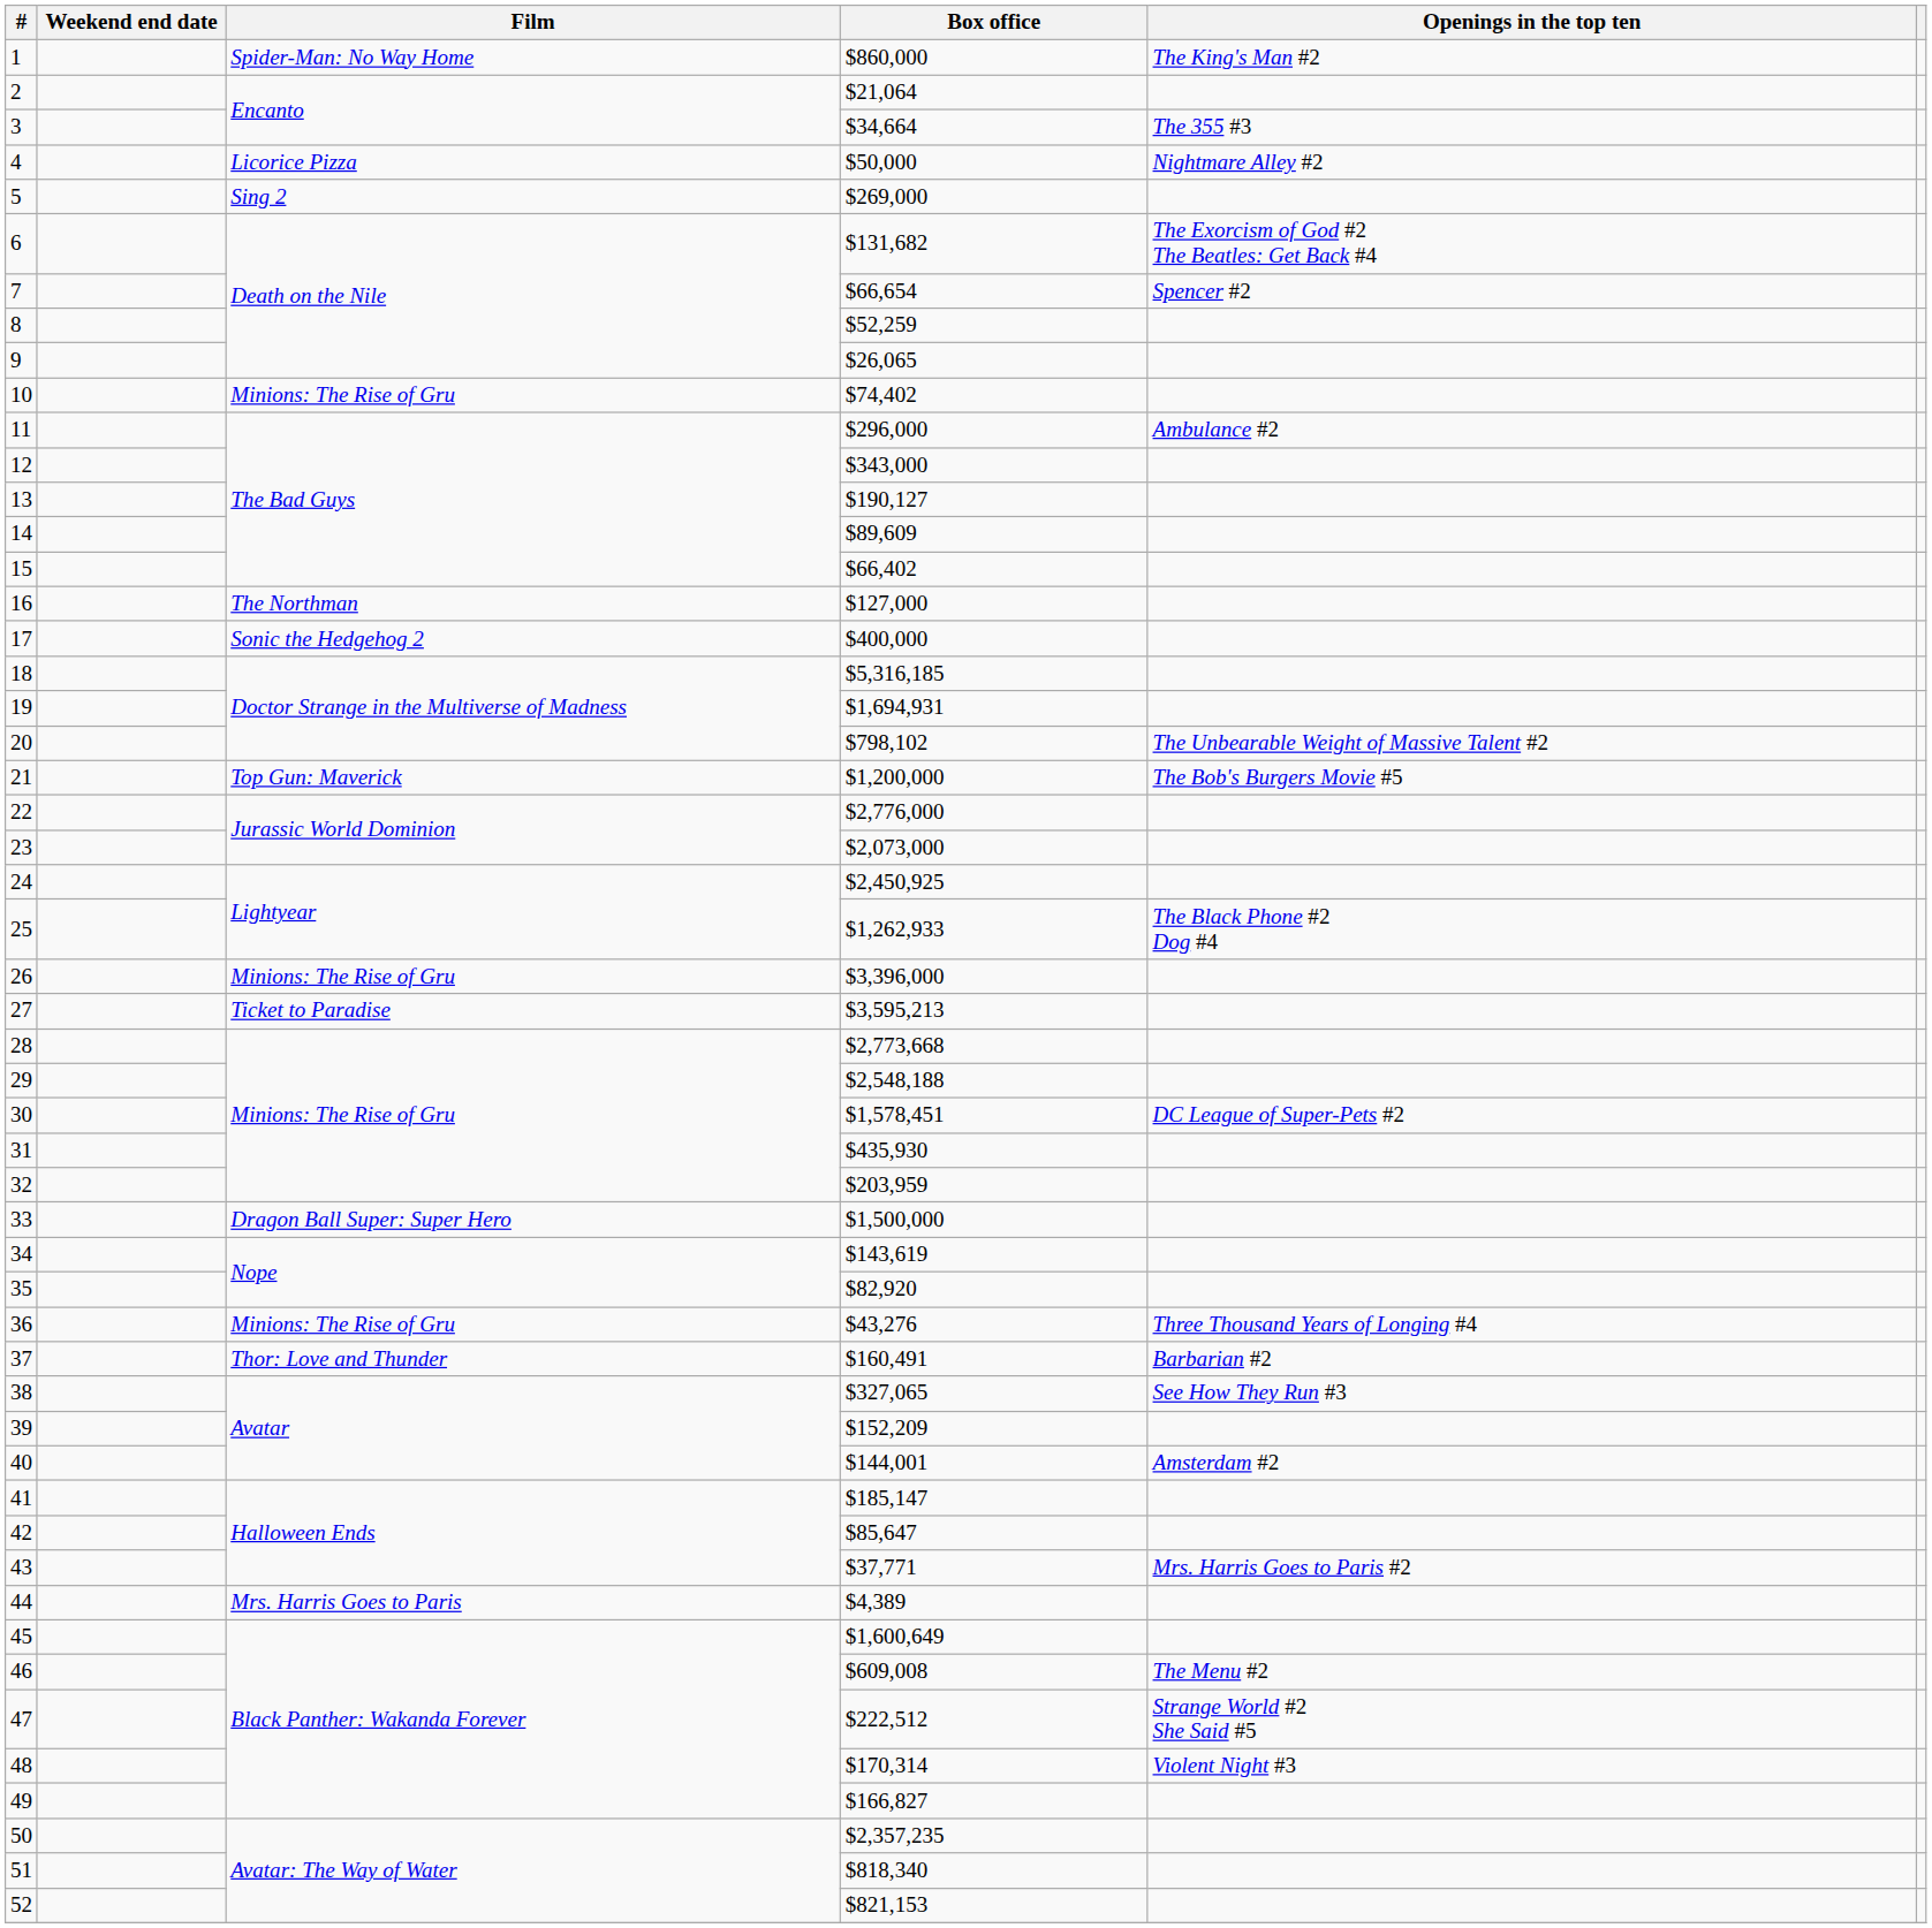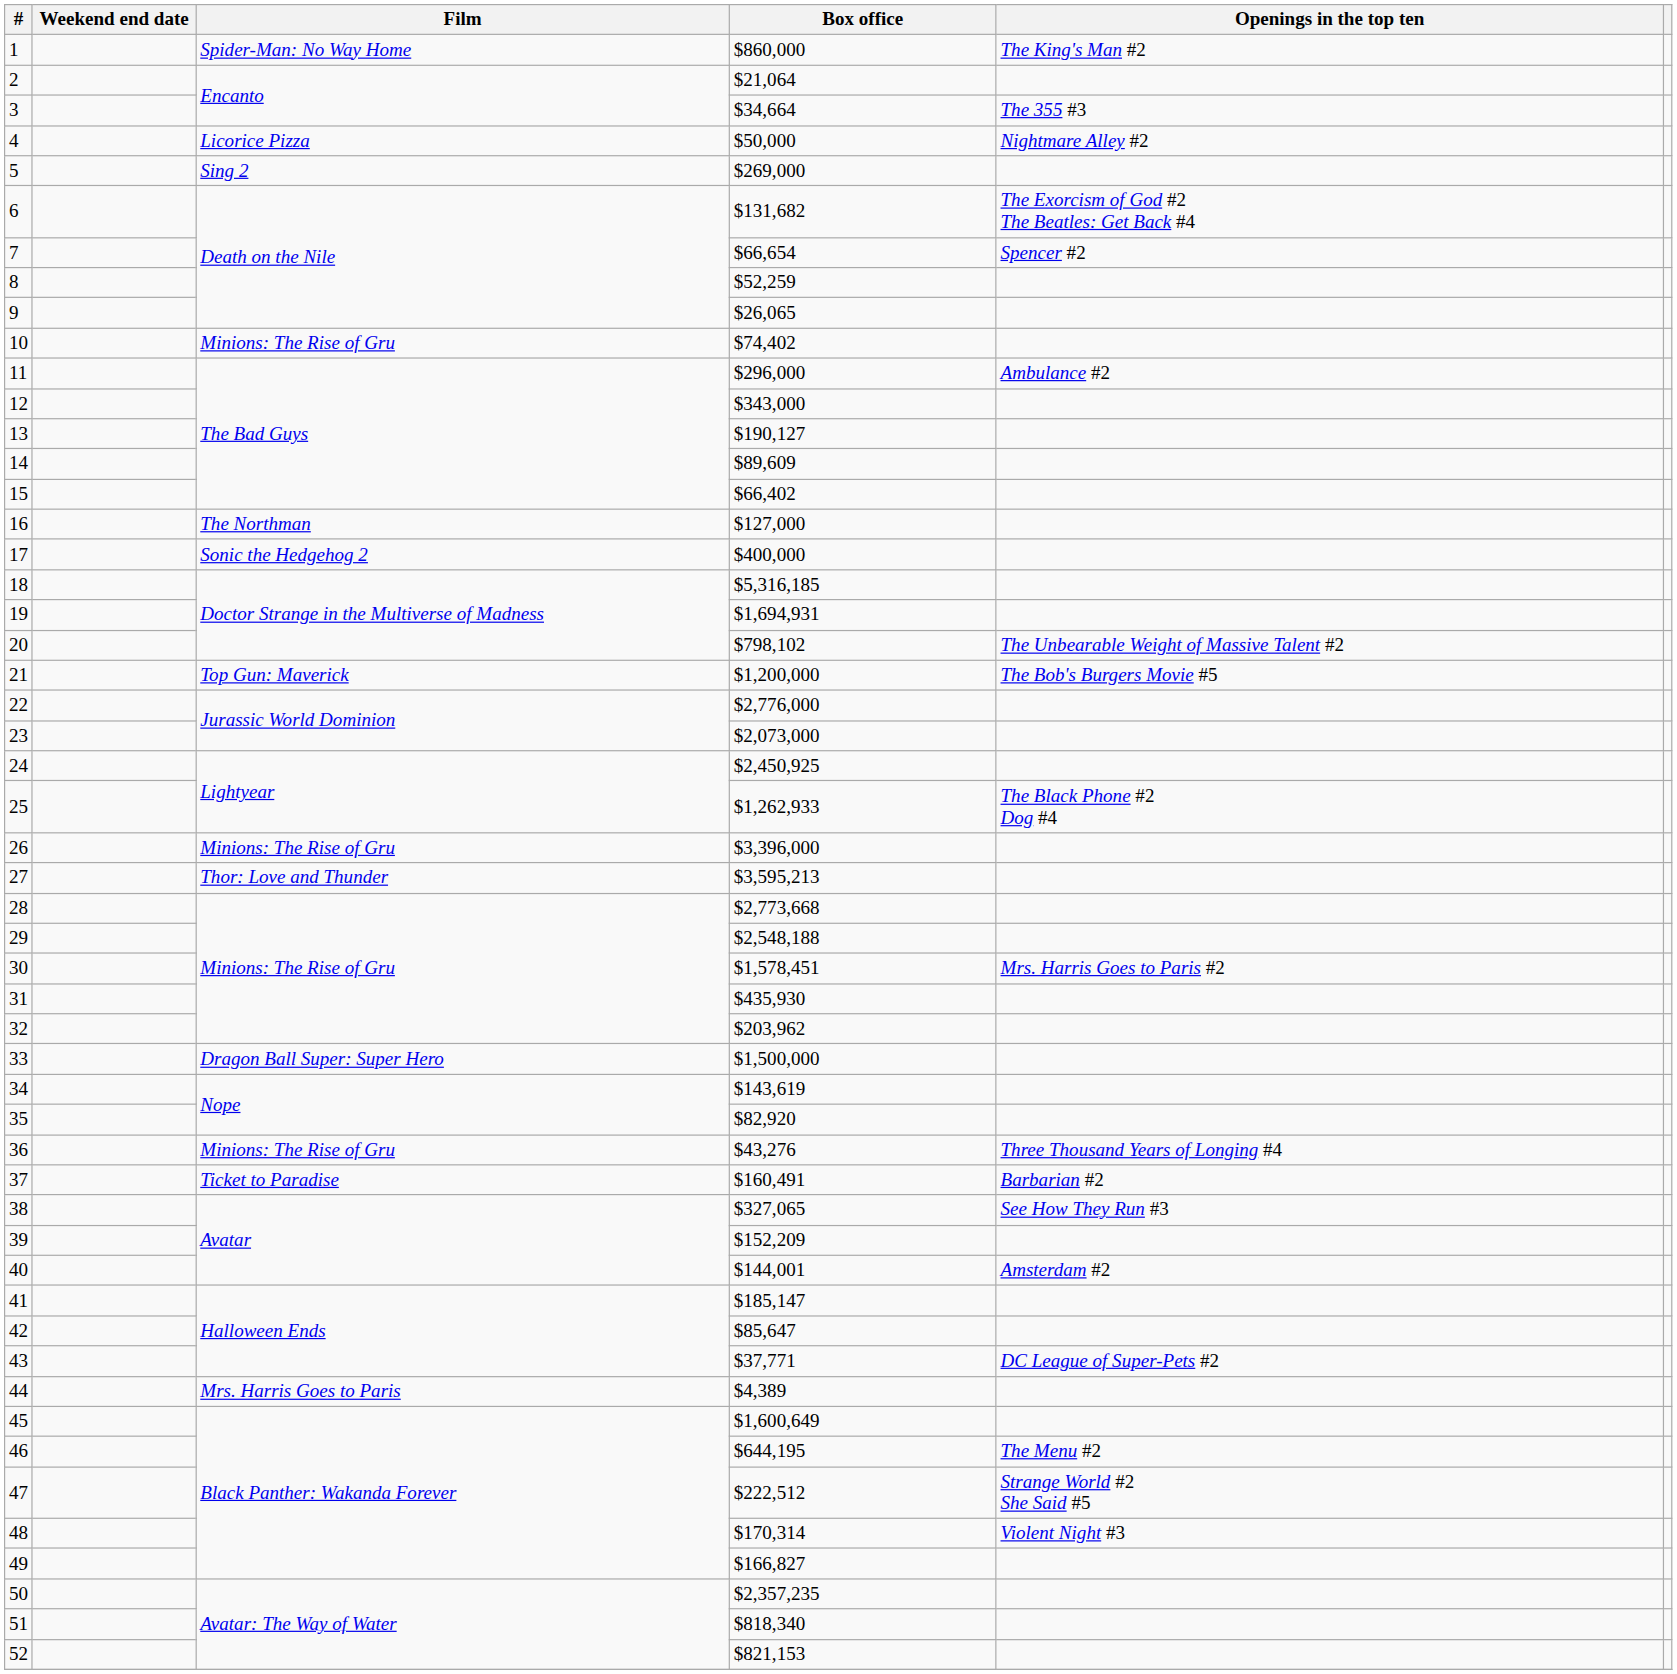27 | Film: Ticket to Paradise -> Thor: Love and Thunder
30 | Openings in the top ten: DC League of Super-Pets #2 -> Mrs. Harris Goes to Paris #2
32 | Box office: $203,959 -> $203,962
37 | Film: Thor: Love and Thunder -> Ticket to Paradise
43 | Openings in the top ten: Mrs. Harris Goes to Paris #2 -> DC League of Super-Pets #2
46 | Box office: $609,008 -> $644,195
